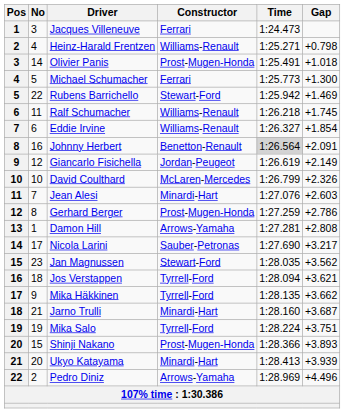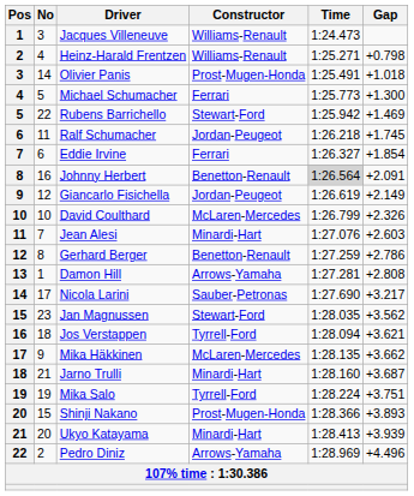Jacques Villeneuve | Constructor: Ferrari -> Williams-Renault
Ralf Schumacher | Constructor: Williams-Renault -> Jordan-Peugeot
Eddie Irvine | Constructor: Williams-Renault -> Ferrari
Gerhard Berger | Constructor: Prost-Mugen-Honda -> Benetton-Renault
Mika Häkkinen | Constructor: Tyrrell-Ford -> McLaren-Mercedes
